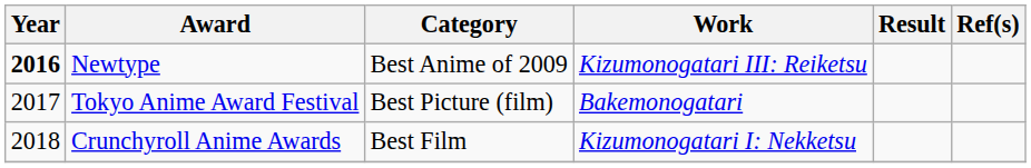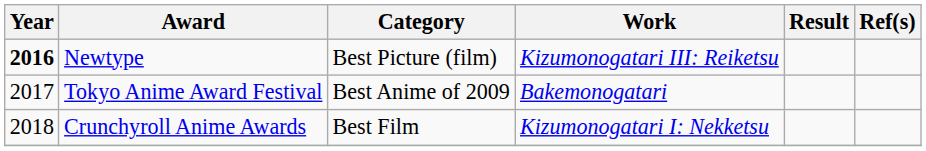Newtype | Category: Best Anime of 2009 -> Best Picture (film)
Tokyo Anime Award Festival | Category: Best Picture (film) -> Best Anime of 2009
